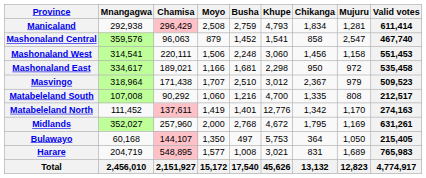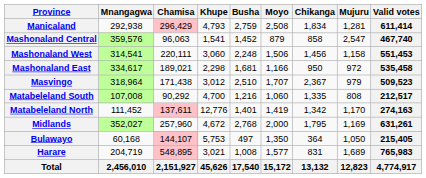columns swapped: Khupe <-> Moyo
